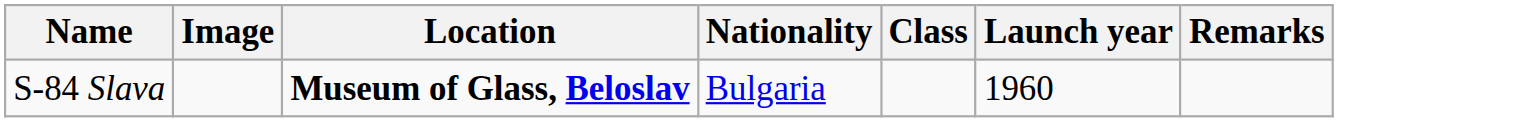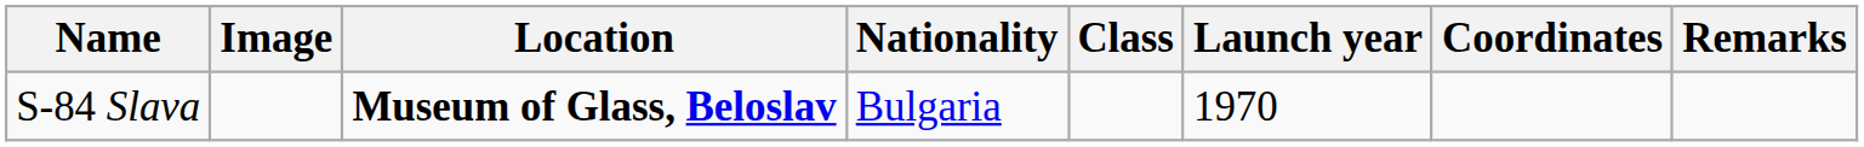+ column: Coordinates
S-84 Slava | Launch year: 1960 -> 1970
